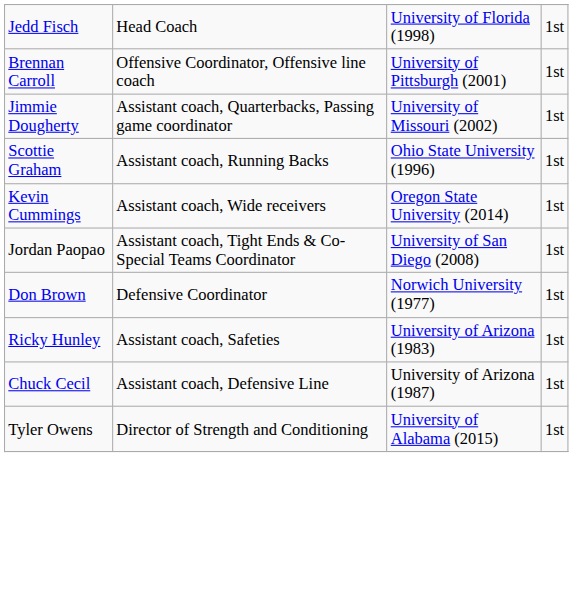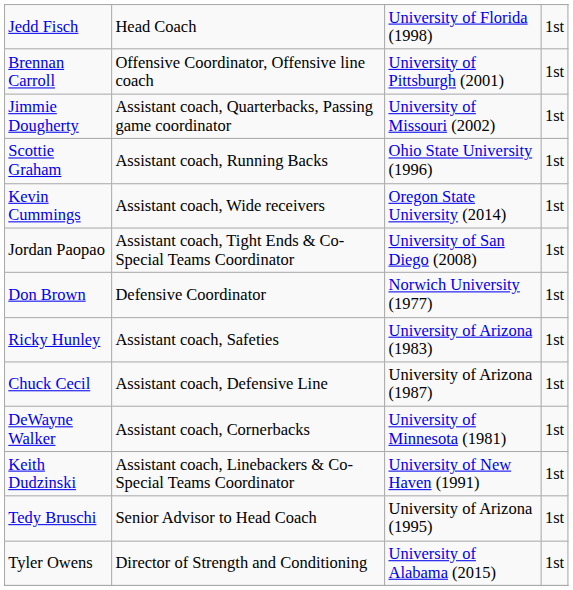+ row: DeWayne Walker | Assistant coach, Cornerbacks | University of Minnesota (1981) | 1st
+ row: Keith Dudzinski | Assistant coach, Linebackers & Co-Special Teams Coordinator | University of New Haven (1991) | 1st
+ row: Tedy Bruschi | Senior Advisor to Head Coach | University of Arizona (1995) | 1st
